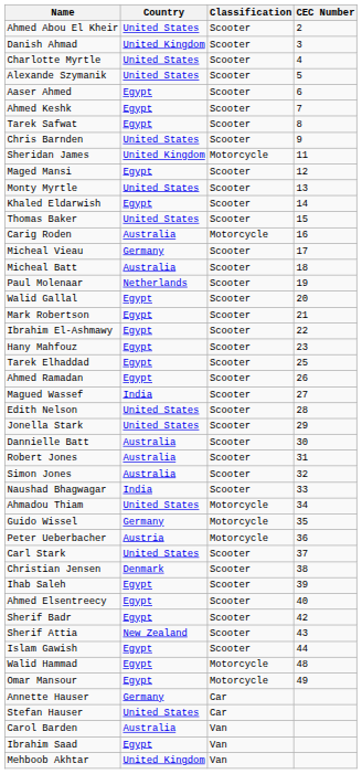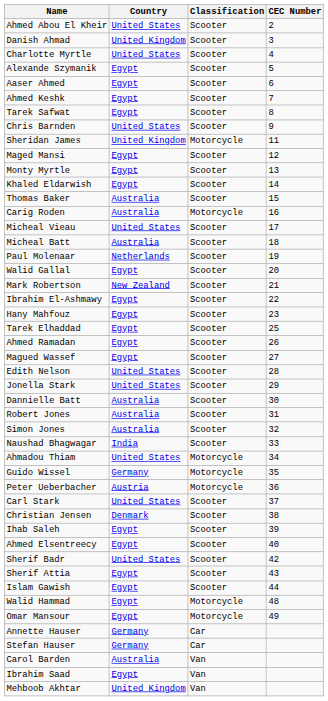Alexande Szymanik | Country: United States -> Egypt
Monty Myrtle | Country: United States -> Egypt
Thomas Baker | Country: United States -> Australia
Micheal Vieau | Country: Germany -> United States
Mark Robertson | Country: Egypt -> New Zealand
Magued Wassef | Country: India -> Egypt
Sherif Badr | Country: Egypt -> United States
Sherif Attia | Country: New Zealand -> Egypt
Stefan Hauser | Country: United States -> Germany
